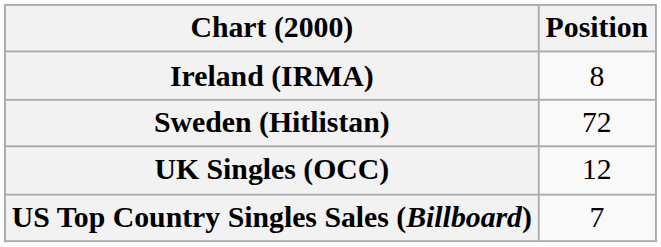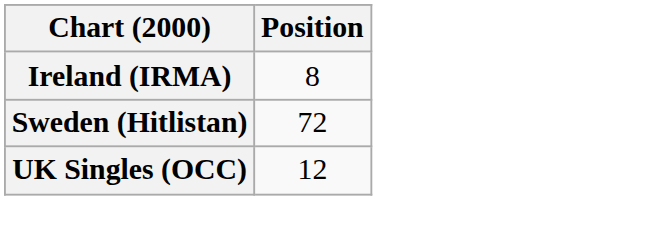- row: US Top Country Singles Sales (Billboard) | 7
